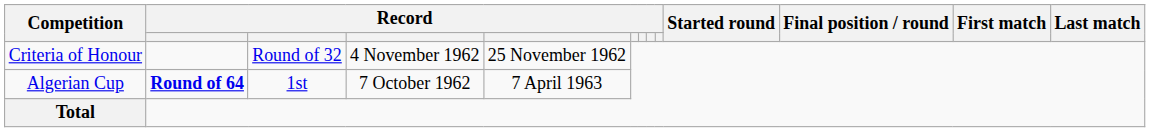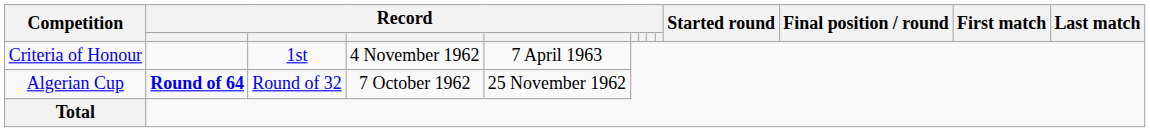Criteria of Honour | column 3: Round of 32 -> 1st
Criteria of Honour | column 5: 25 November 1962 -> 7 April 1963
Algerian Cup | column 3: 1st -> Round of 32
Algerian Cup | column 5: 7 April 1963 -> 25 November 1962
